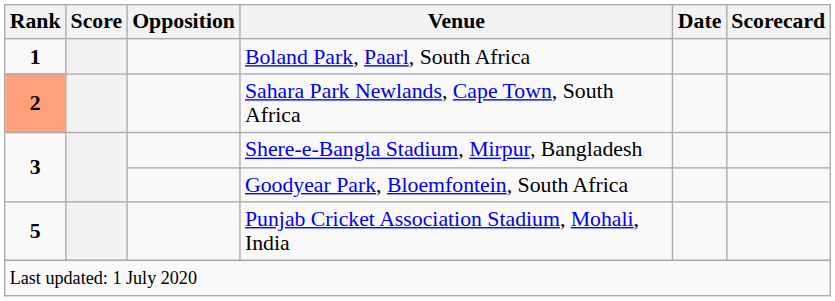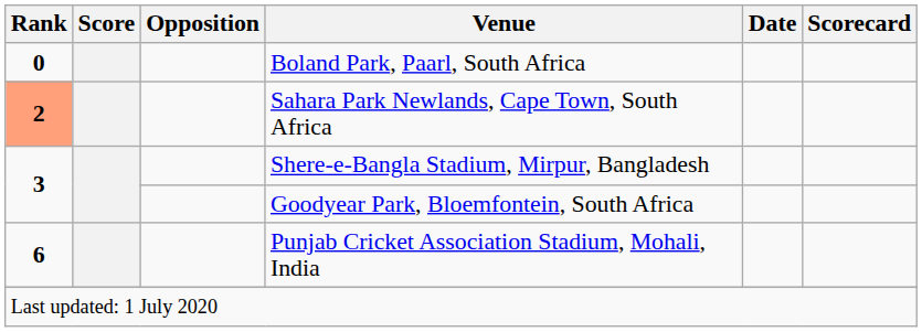Boland Park, Paarl, South Africa | Rank: 1 -> 0
Punjab Cricket Association Stadium, Mohali, India | Rank: 5 -> 6
